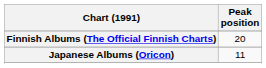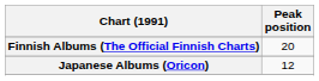Japanese Albums (Oricon) | Peak position: 11 -> 12
